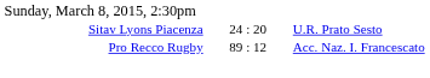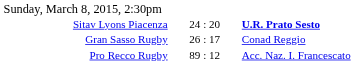Sitav Lyons Piacenza | column 3: normal -> bold
+ row: Gran Sasso Rugby | 26 : 17 | Conad Reggio
